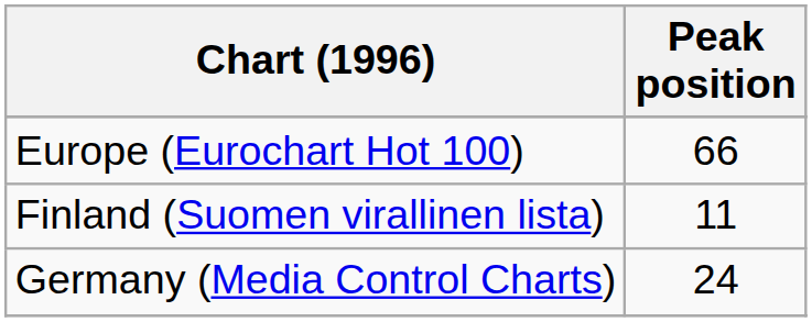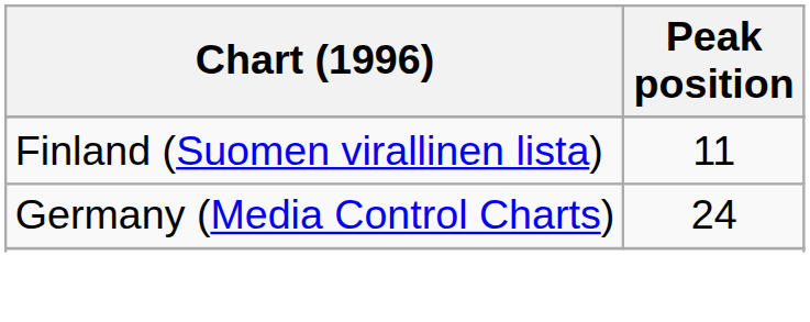- row: Europe (Eurochart Hot 100) | 66
